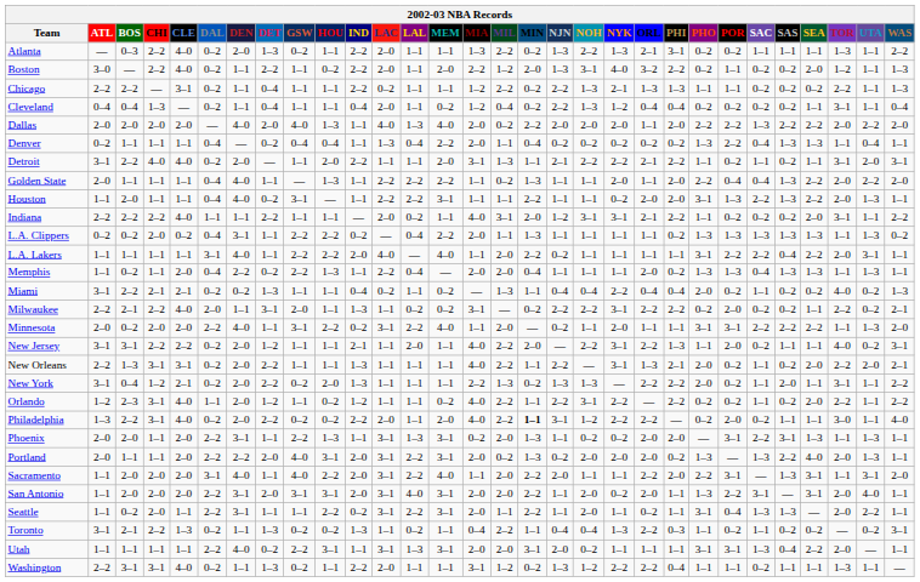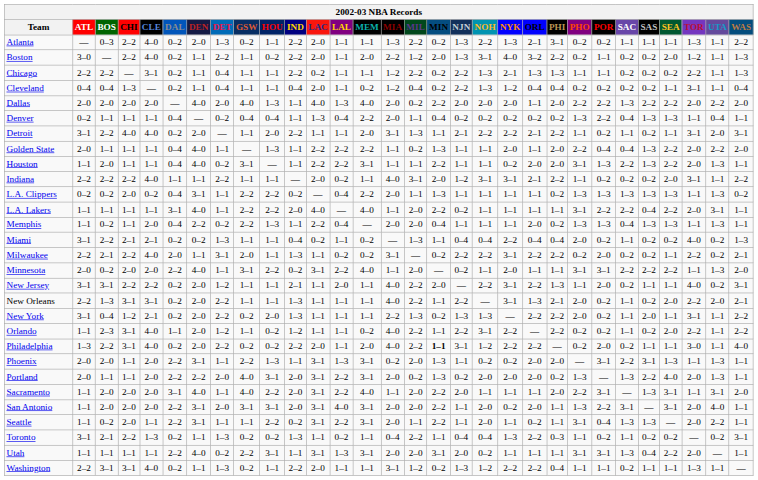Orlando | ATL: 1–2 -> 1–1
Sacramento | ORL: 2–2 -> 1–1
